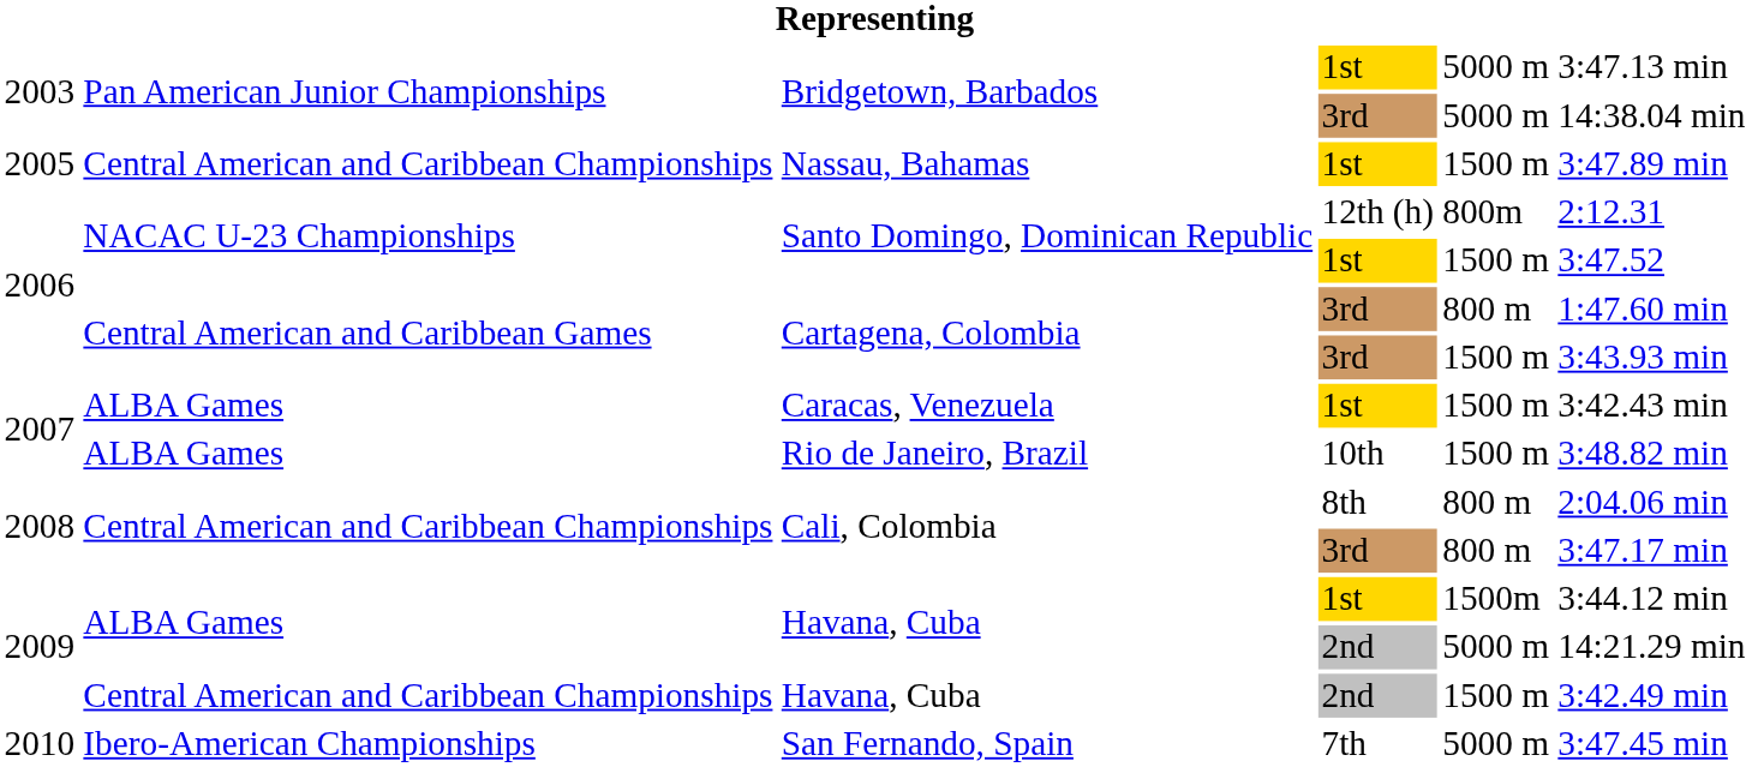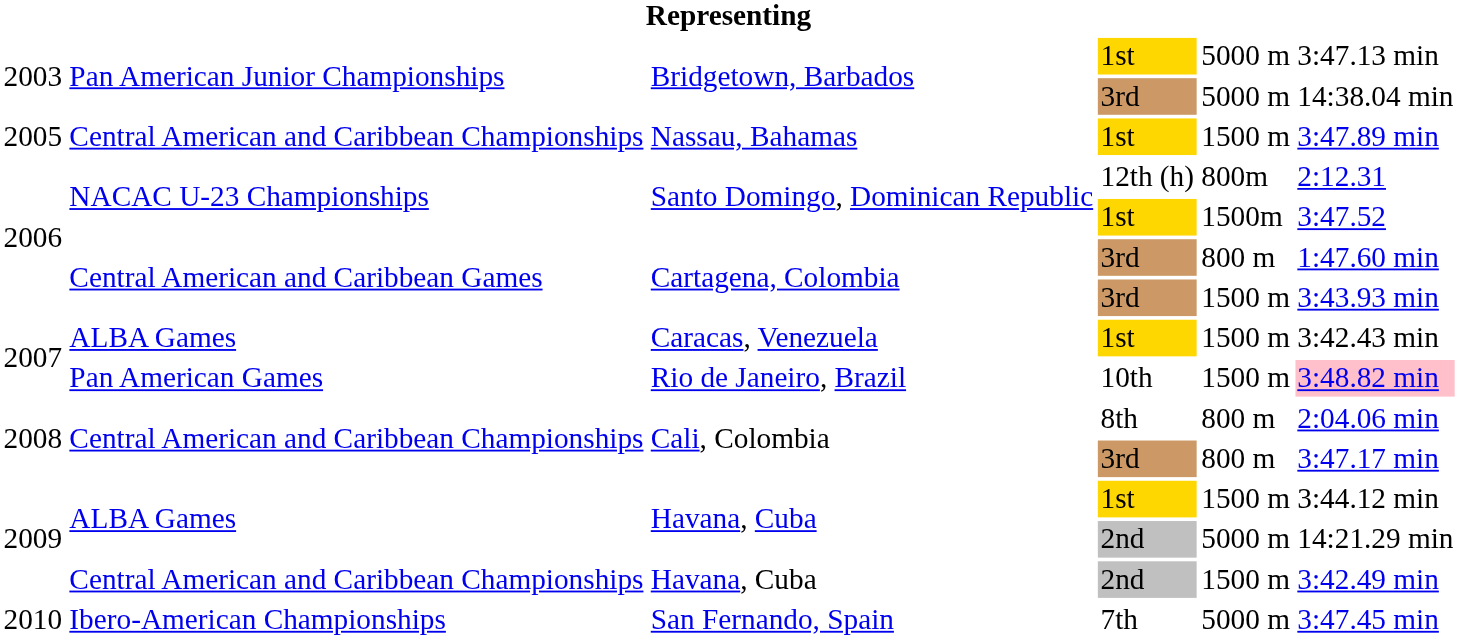Santo Domingo, Dominican Republic / 1st | column 5: 1500 m -> 1500m
Rio de Janeiro, Brazil | column 2: ALBA Games -> Pan American Games
Rio de Janeiro, Brazil | column 6: no background -> pink background
Havana, Cuba / 1st | column 5: 1500m -> 1500 m
